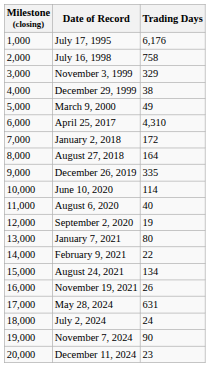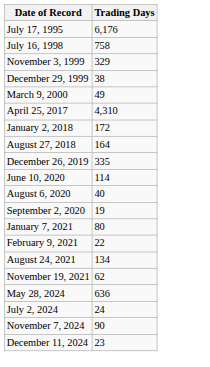- column: Milestone (closing) | 1,000 | 2,000 | 3,000 | 4,000 | 5,000 | 6,000 | 7,000 | 8,000 | 9,000 | 10,000 | 11,000 | 12,000 | 13,000 | 14,000 | 15,000 | 16,000 | 17,000 | 18,000 | 19,000 | 20,000
November 19, 2021 | Trading Days: 26 -> 62
May 28, 2024 | Trading Days: 631 -> 636
